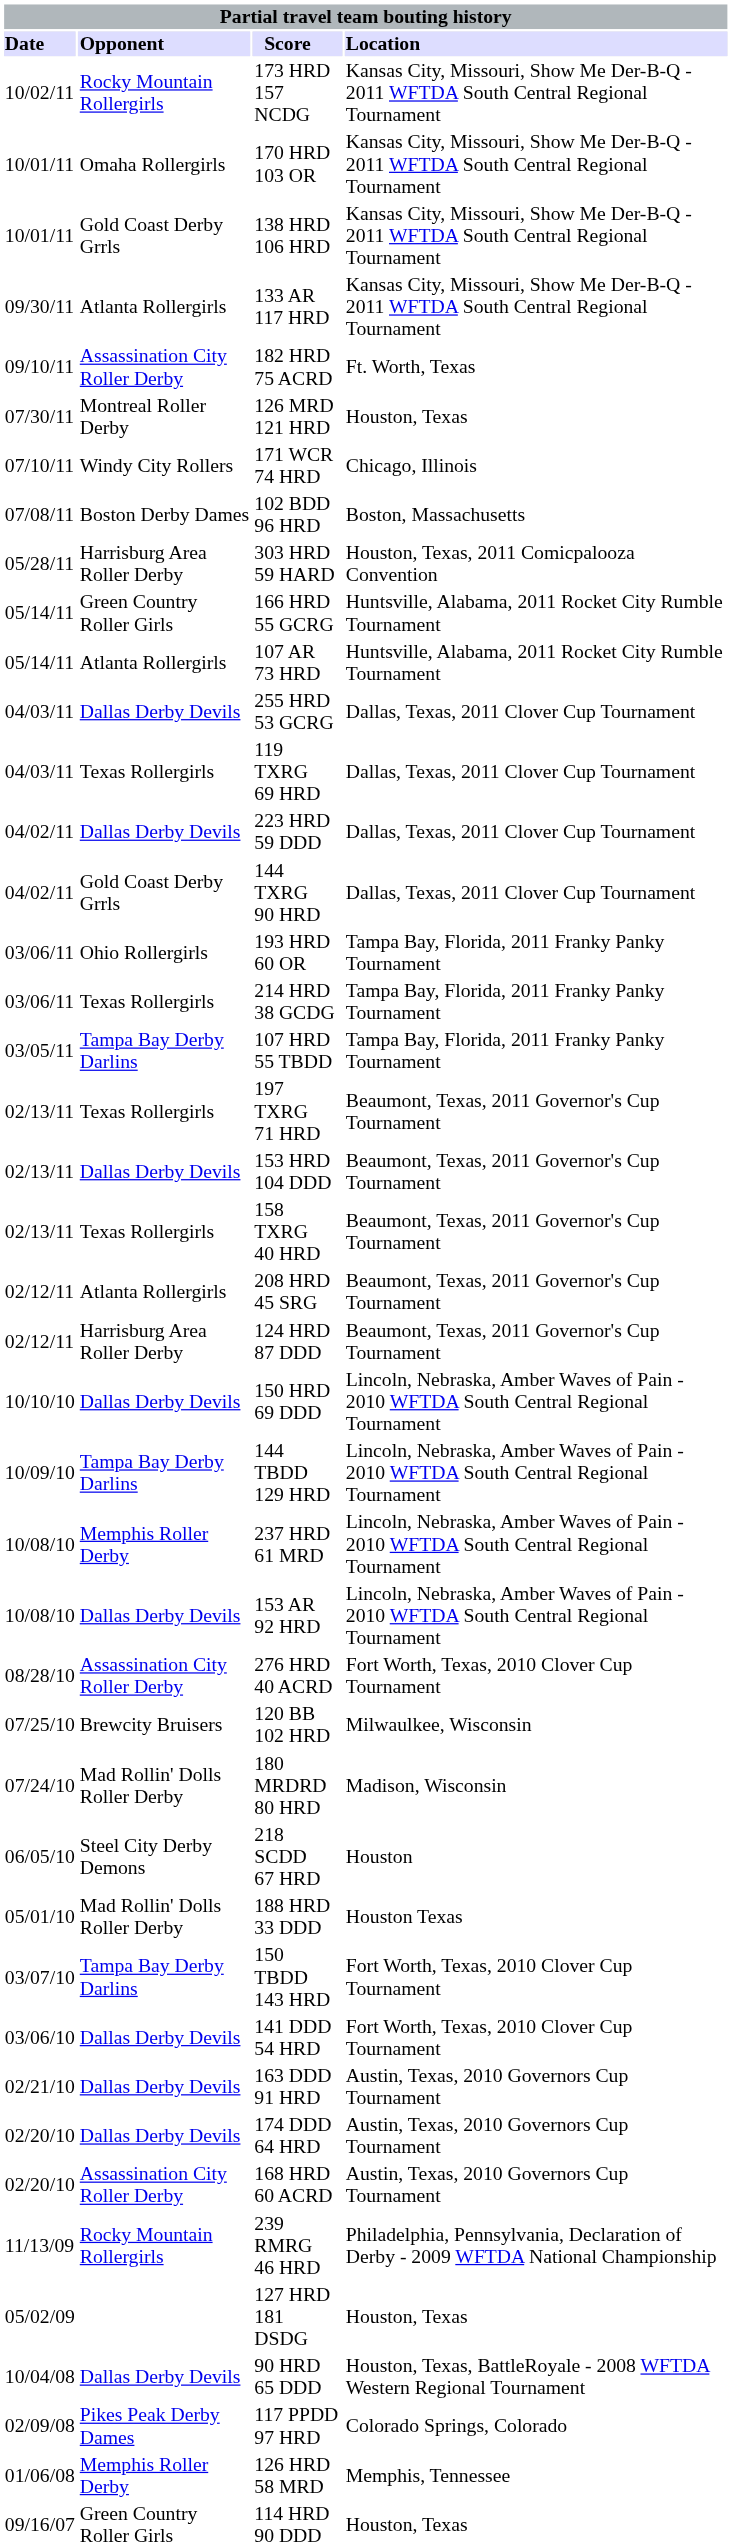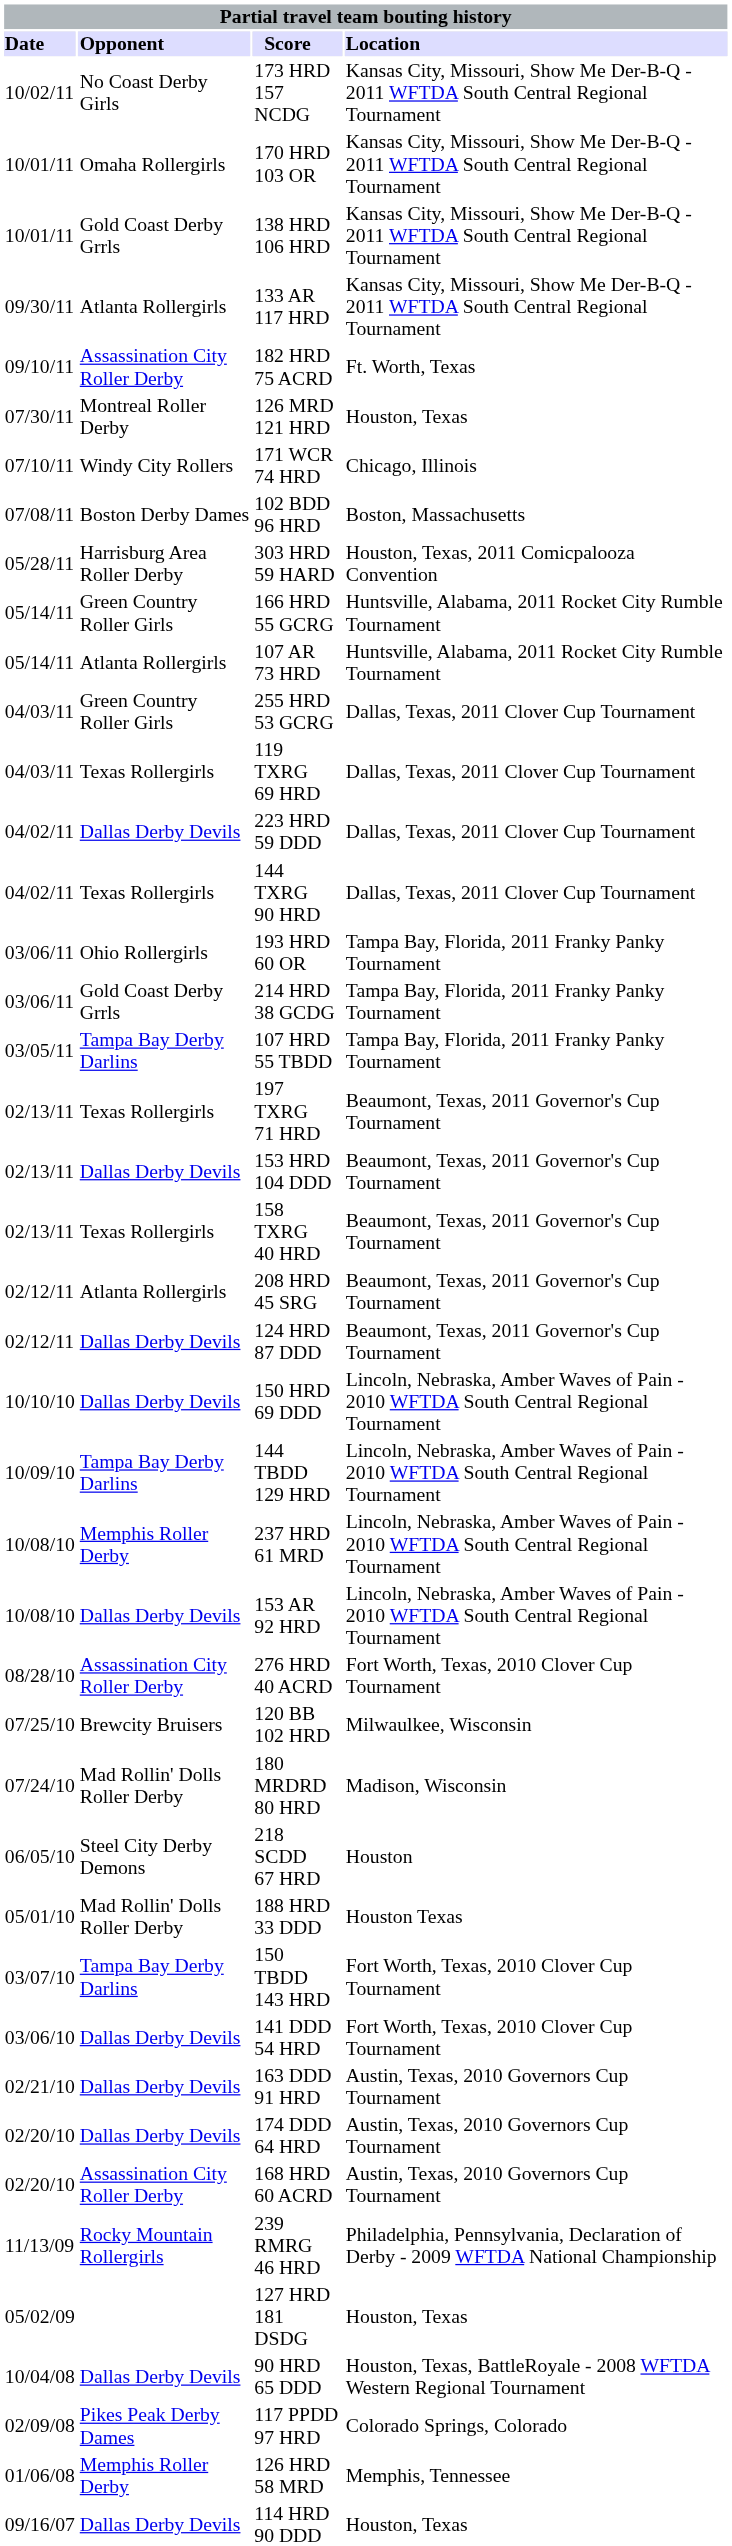173 HRD 157 NCDG | Opponent: Rocky Mountain Rollergirls -> No Coast Derby Girls
255 HRD 53 GCRG | Opponent: Dallas Derby Devils -> Green Country Roller Girls
144 TXRG 90 HRD | Opponent: Gold Coast Derby Grrls -> Texas Rollergirls
214 HRD 38 GCDG | Opponent: Texas Rollergirls -> Gold Coast Derby Grrls
124 HRD 87 DDD | Opponent: Harrisburg Area Roller Derby -> Dallas Derby Devils
114 HRD 90 DDD | Opponent: Green Country Roller Girls -> Dallas Derby Devils
